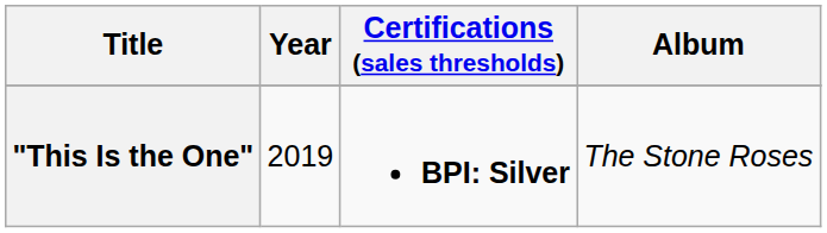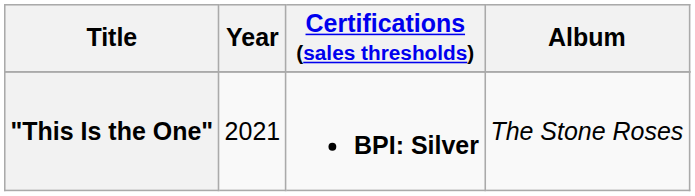"This Is the One" | Year: 2019 -> 2021
